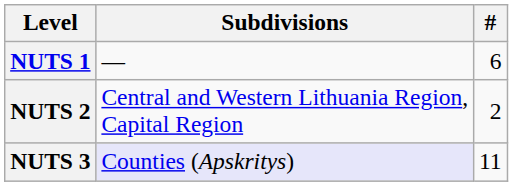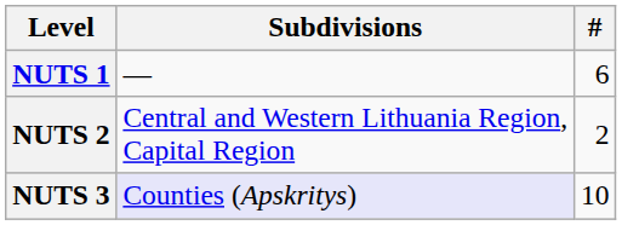NUTS 3 | #: 11 -> 10
